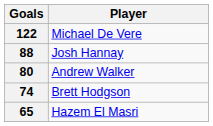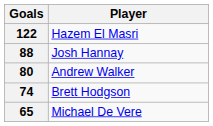122 | Player: Michael De Vere -> Hazem El Masri
65 | Player: Hazem El Masri -> Michael De Vere
